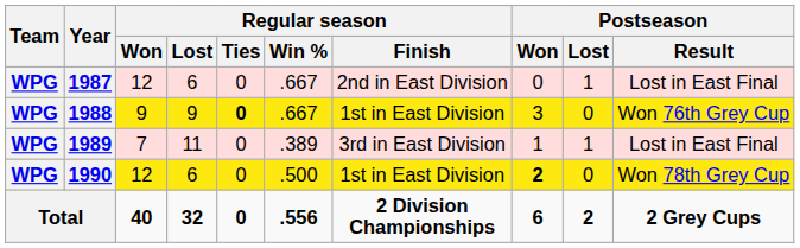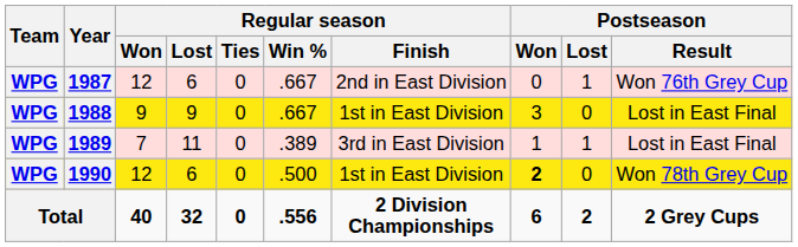1987 | Postseason / Result: Lost in East Final -> Won 76th Grey Cup
1988 | Regular season / Ties: bold -> normal
1988 | Postseason / Result: Won 76th Grey Cup -> Lost in East Final
